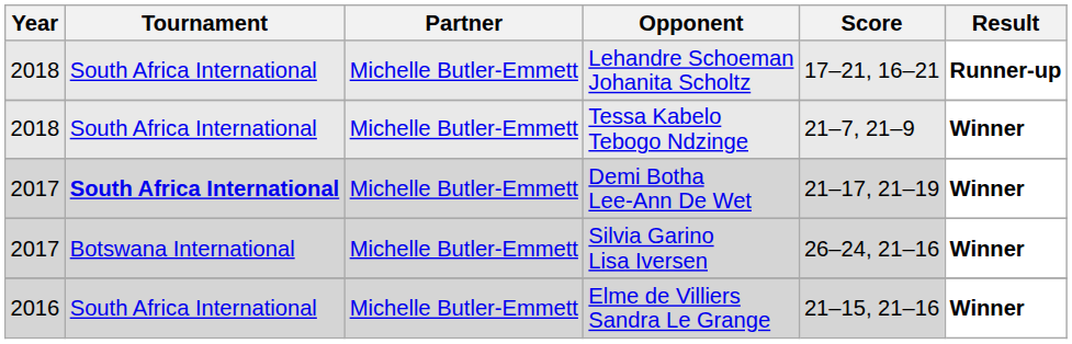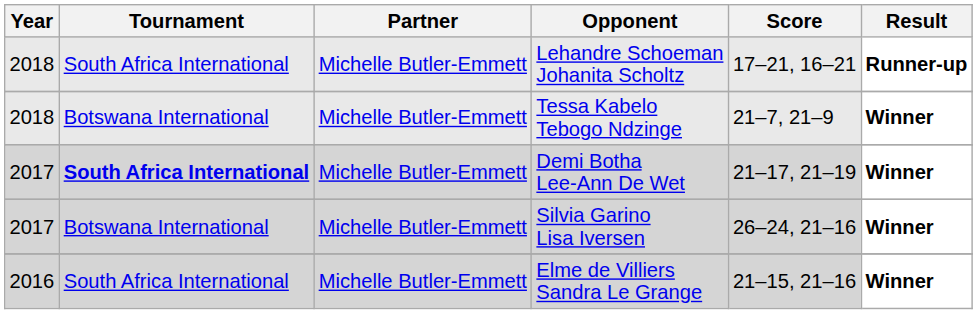Tessa Kabelo Tebogo Ndzinge | Tournament: South Africa International -> Botswana International
